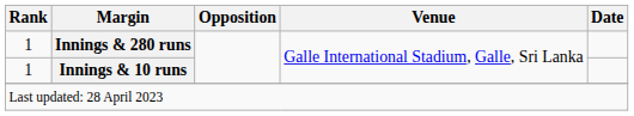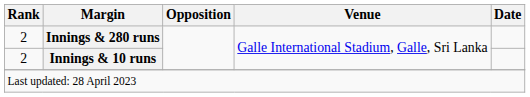Innings & 280 runs | Rank: 1 -> 2
Innings & 10 runs | Rank: 1 -> 2
